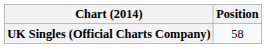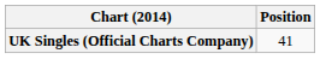UK Singles (Official Charts Company) | Position: 58 -> 41
